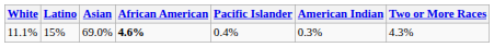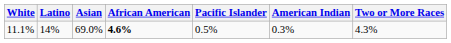11.1% | Latino: 15% -> 14%
11.1% | Pacific Islander: 0.4% -> 0.5%
